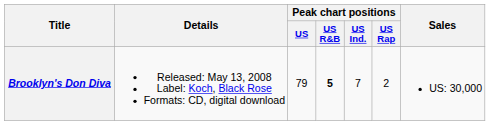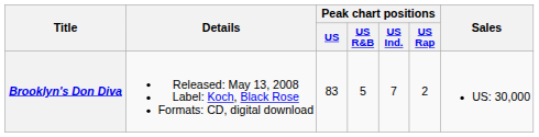Brooklyn's Don Diva | Peak chart positions / US: 79 -> 83
Brooklyn's Don Diva | Peak chart positions / US R&B: bold -> normal
